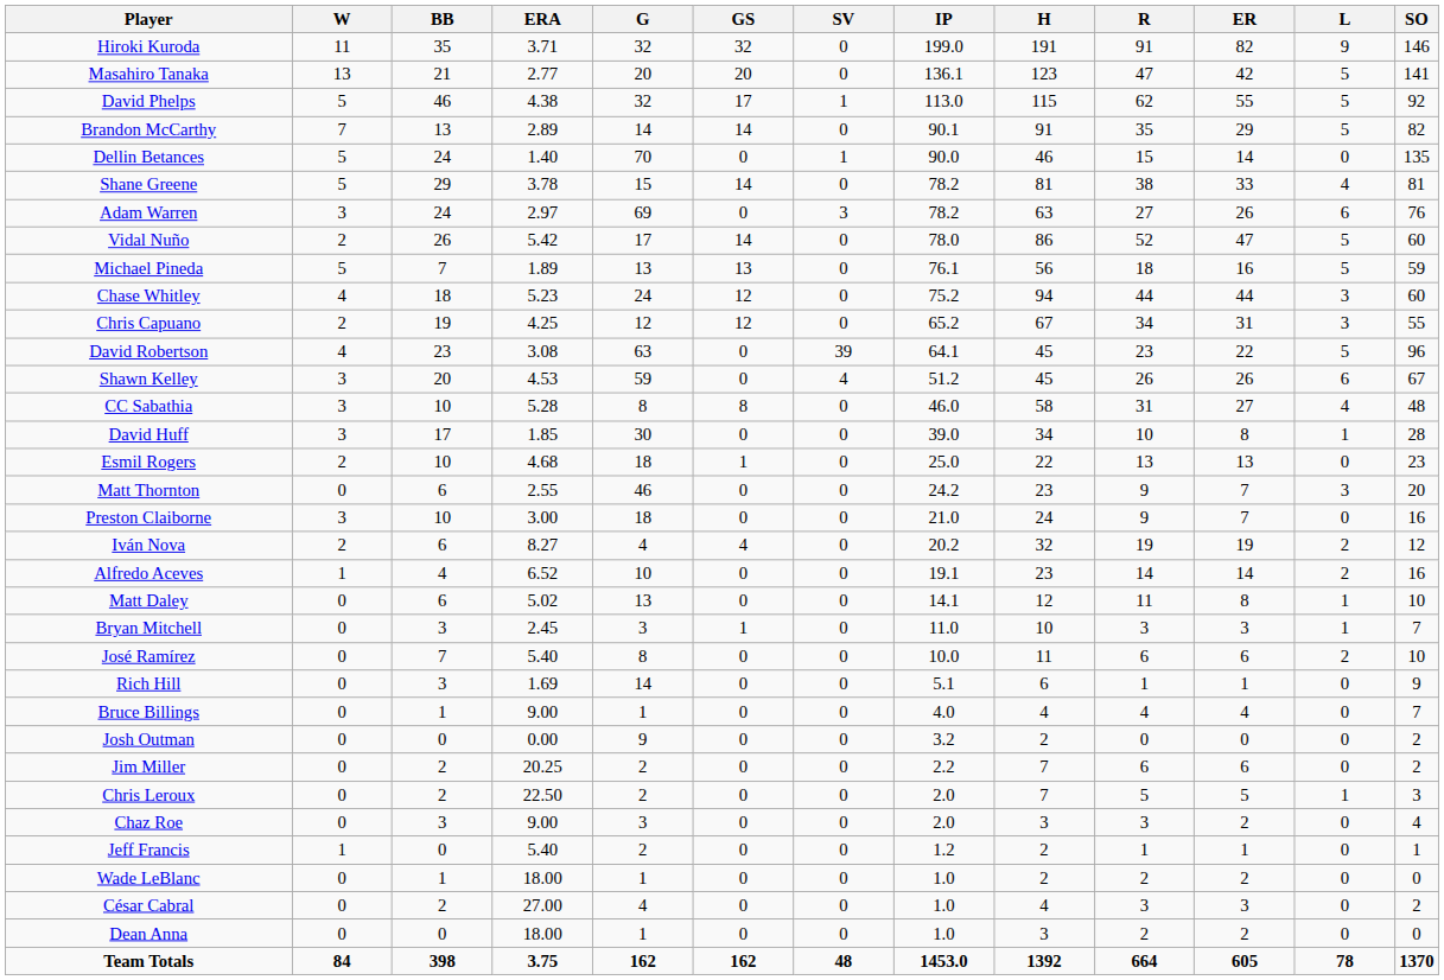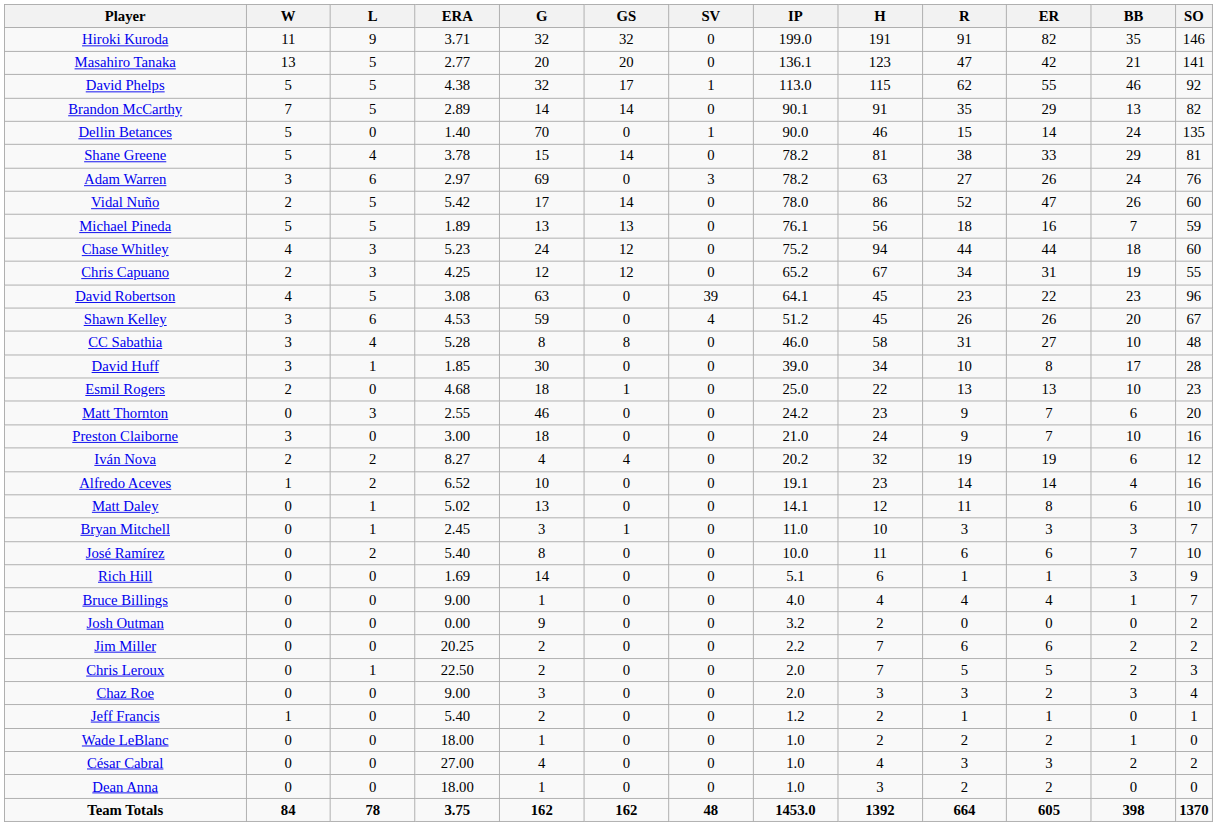columns swapped: L <-> BB
